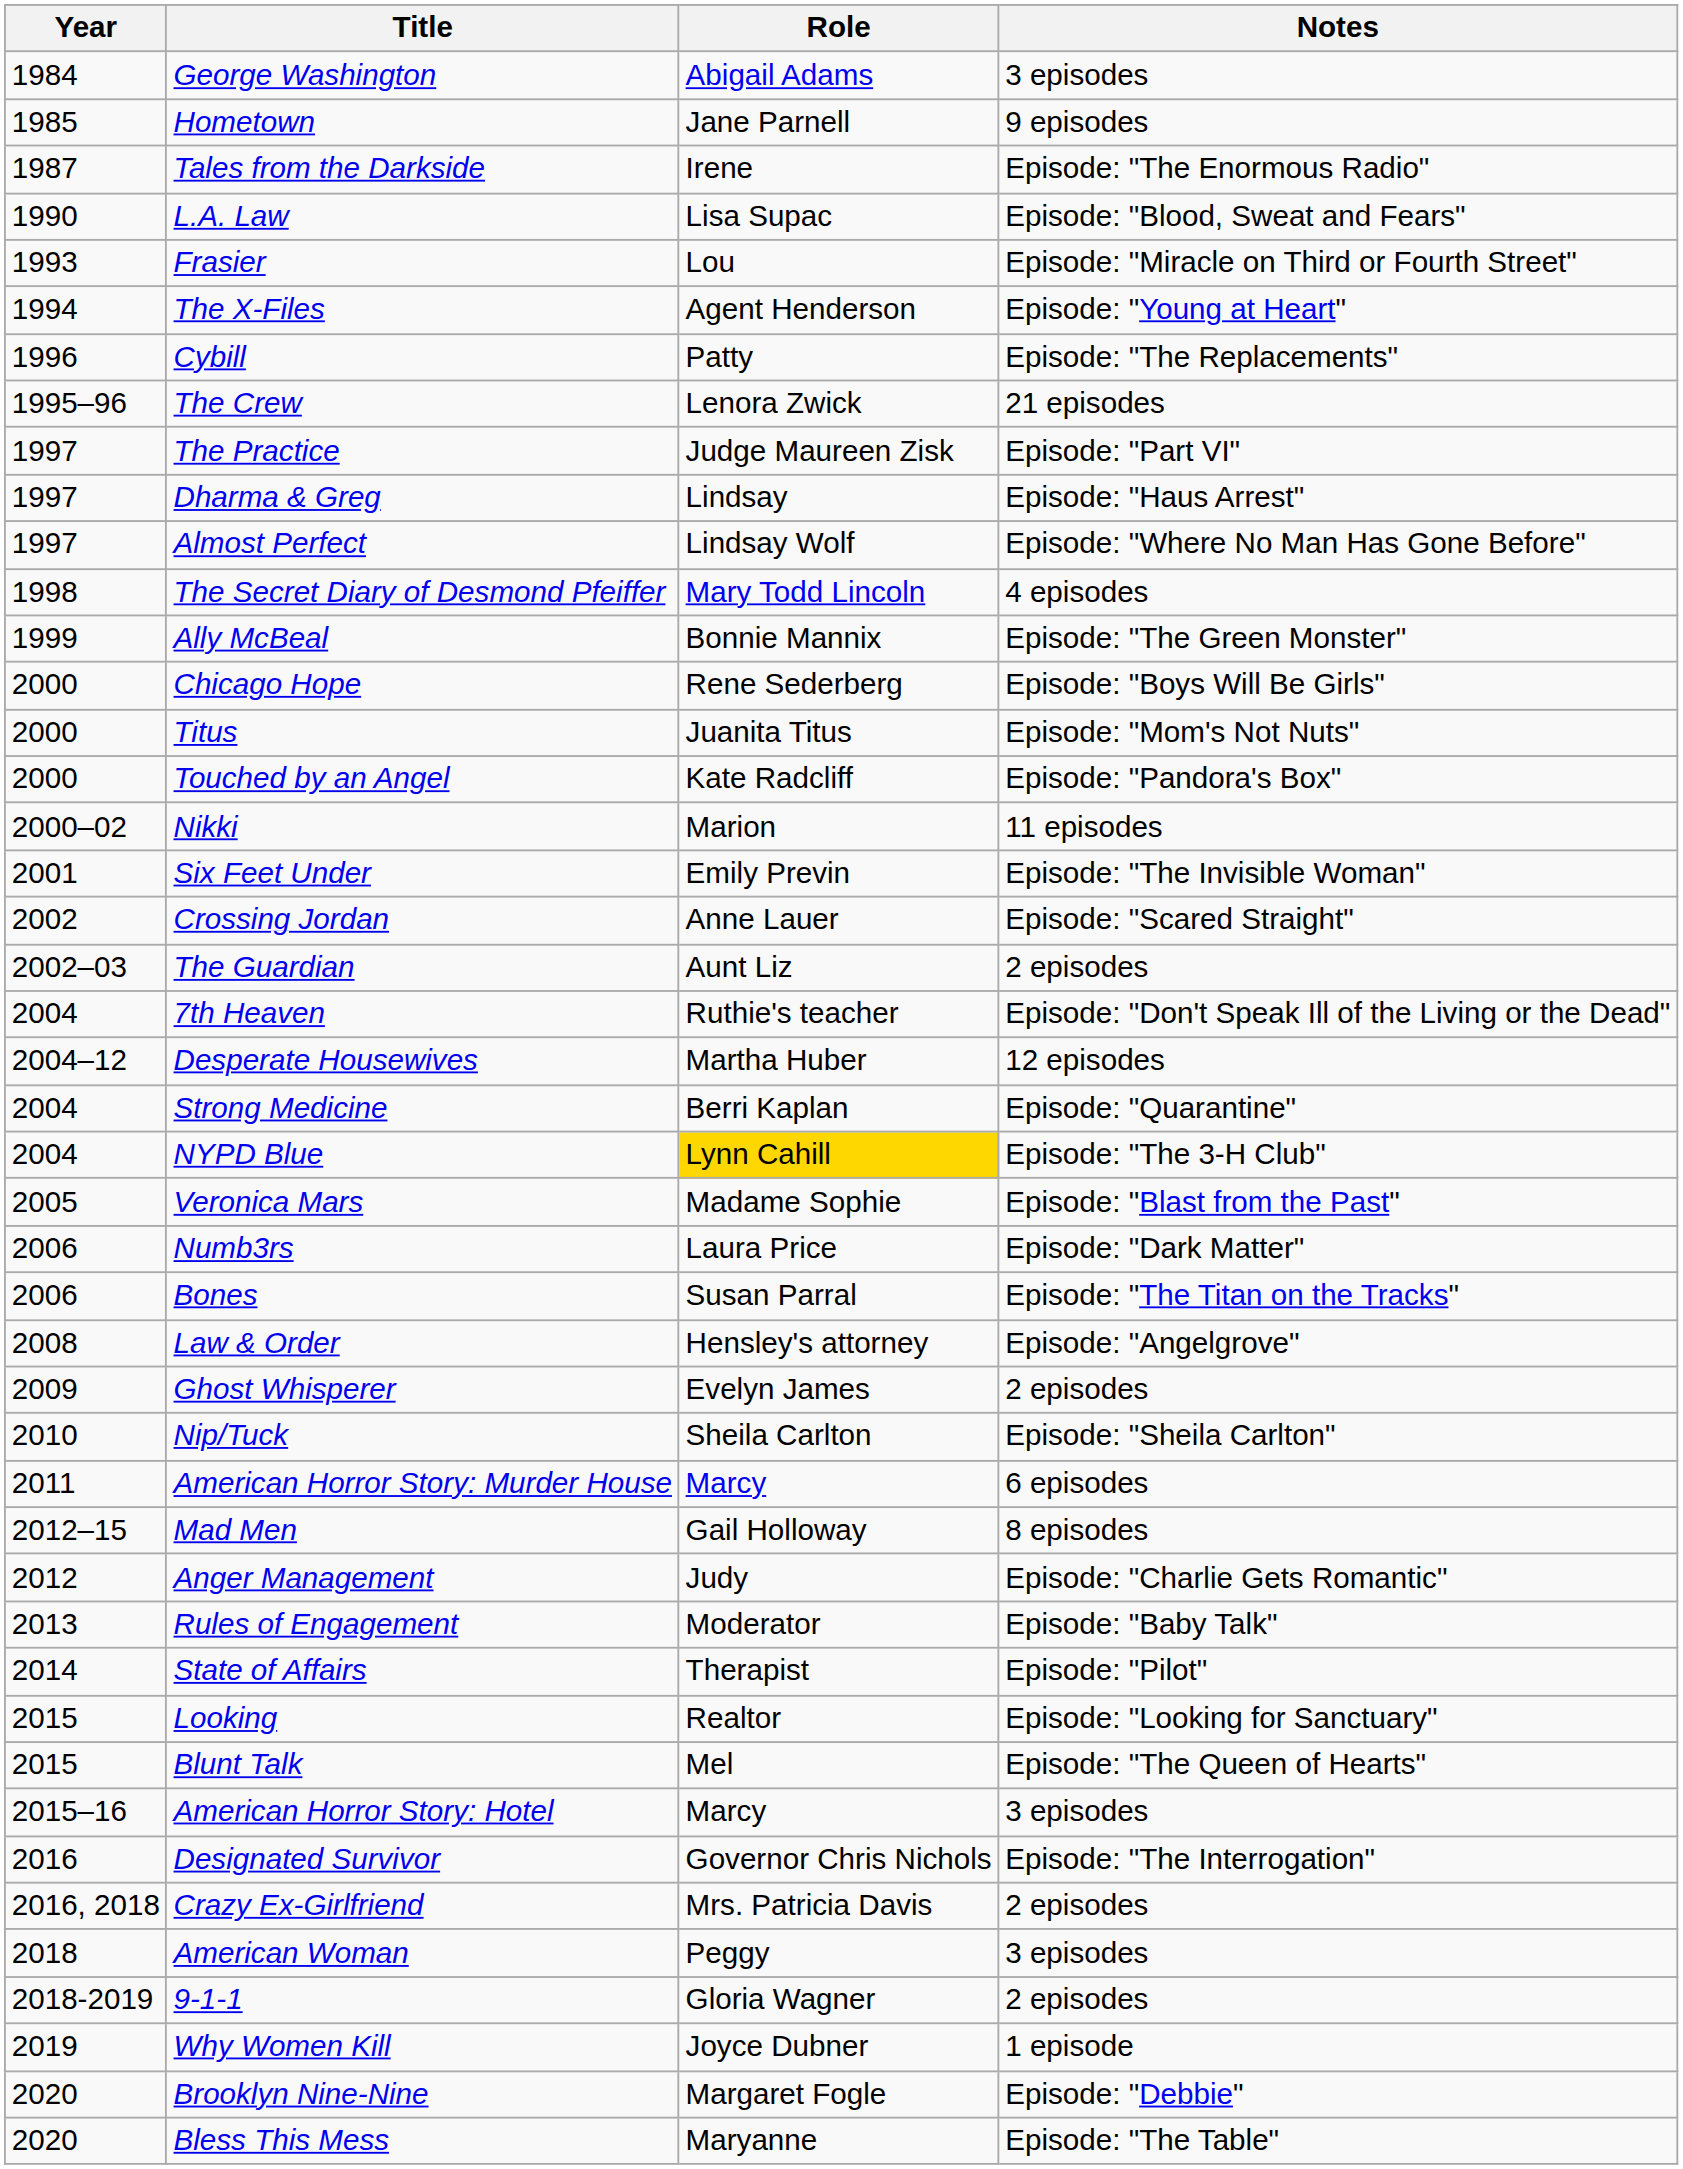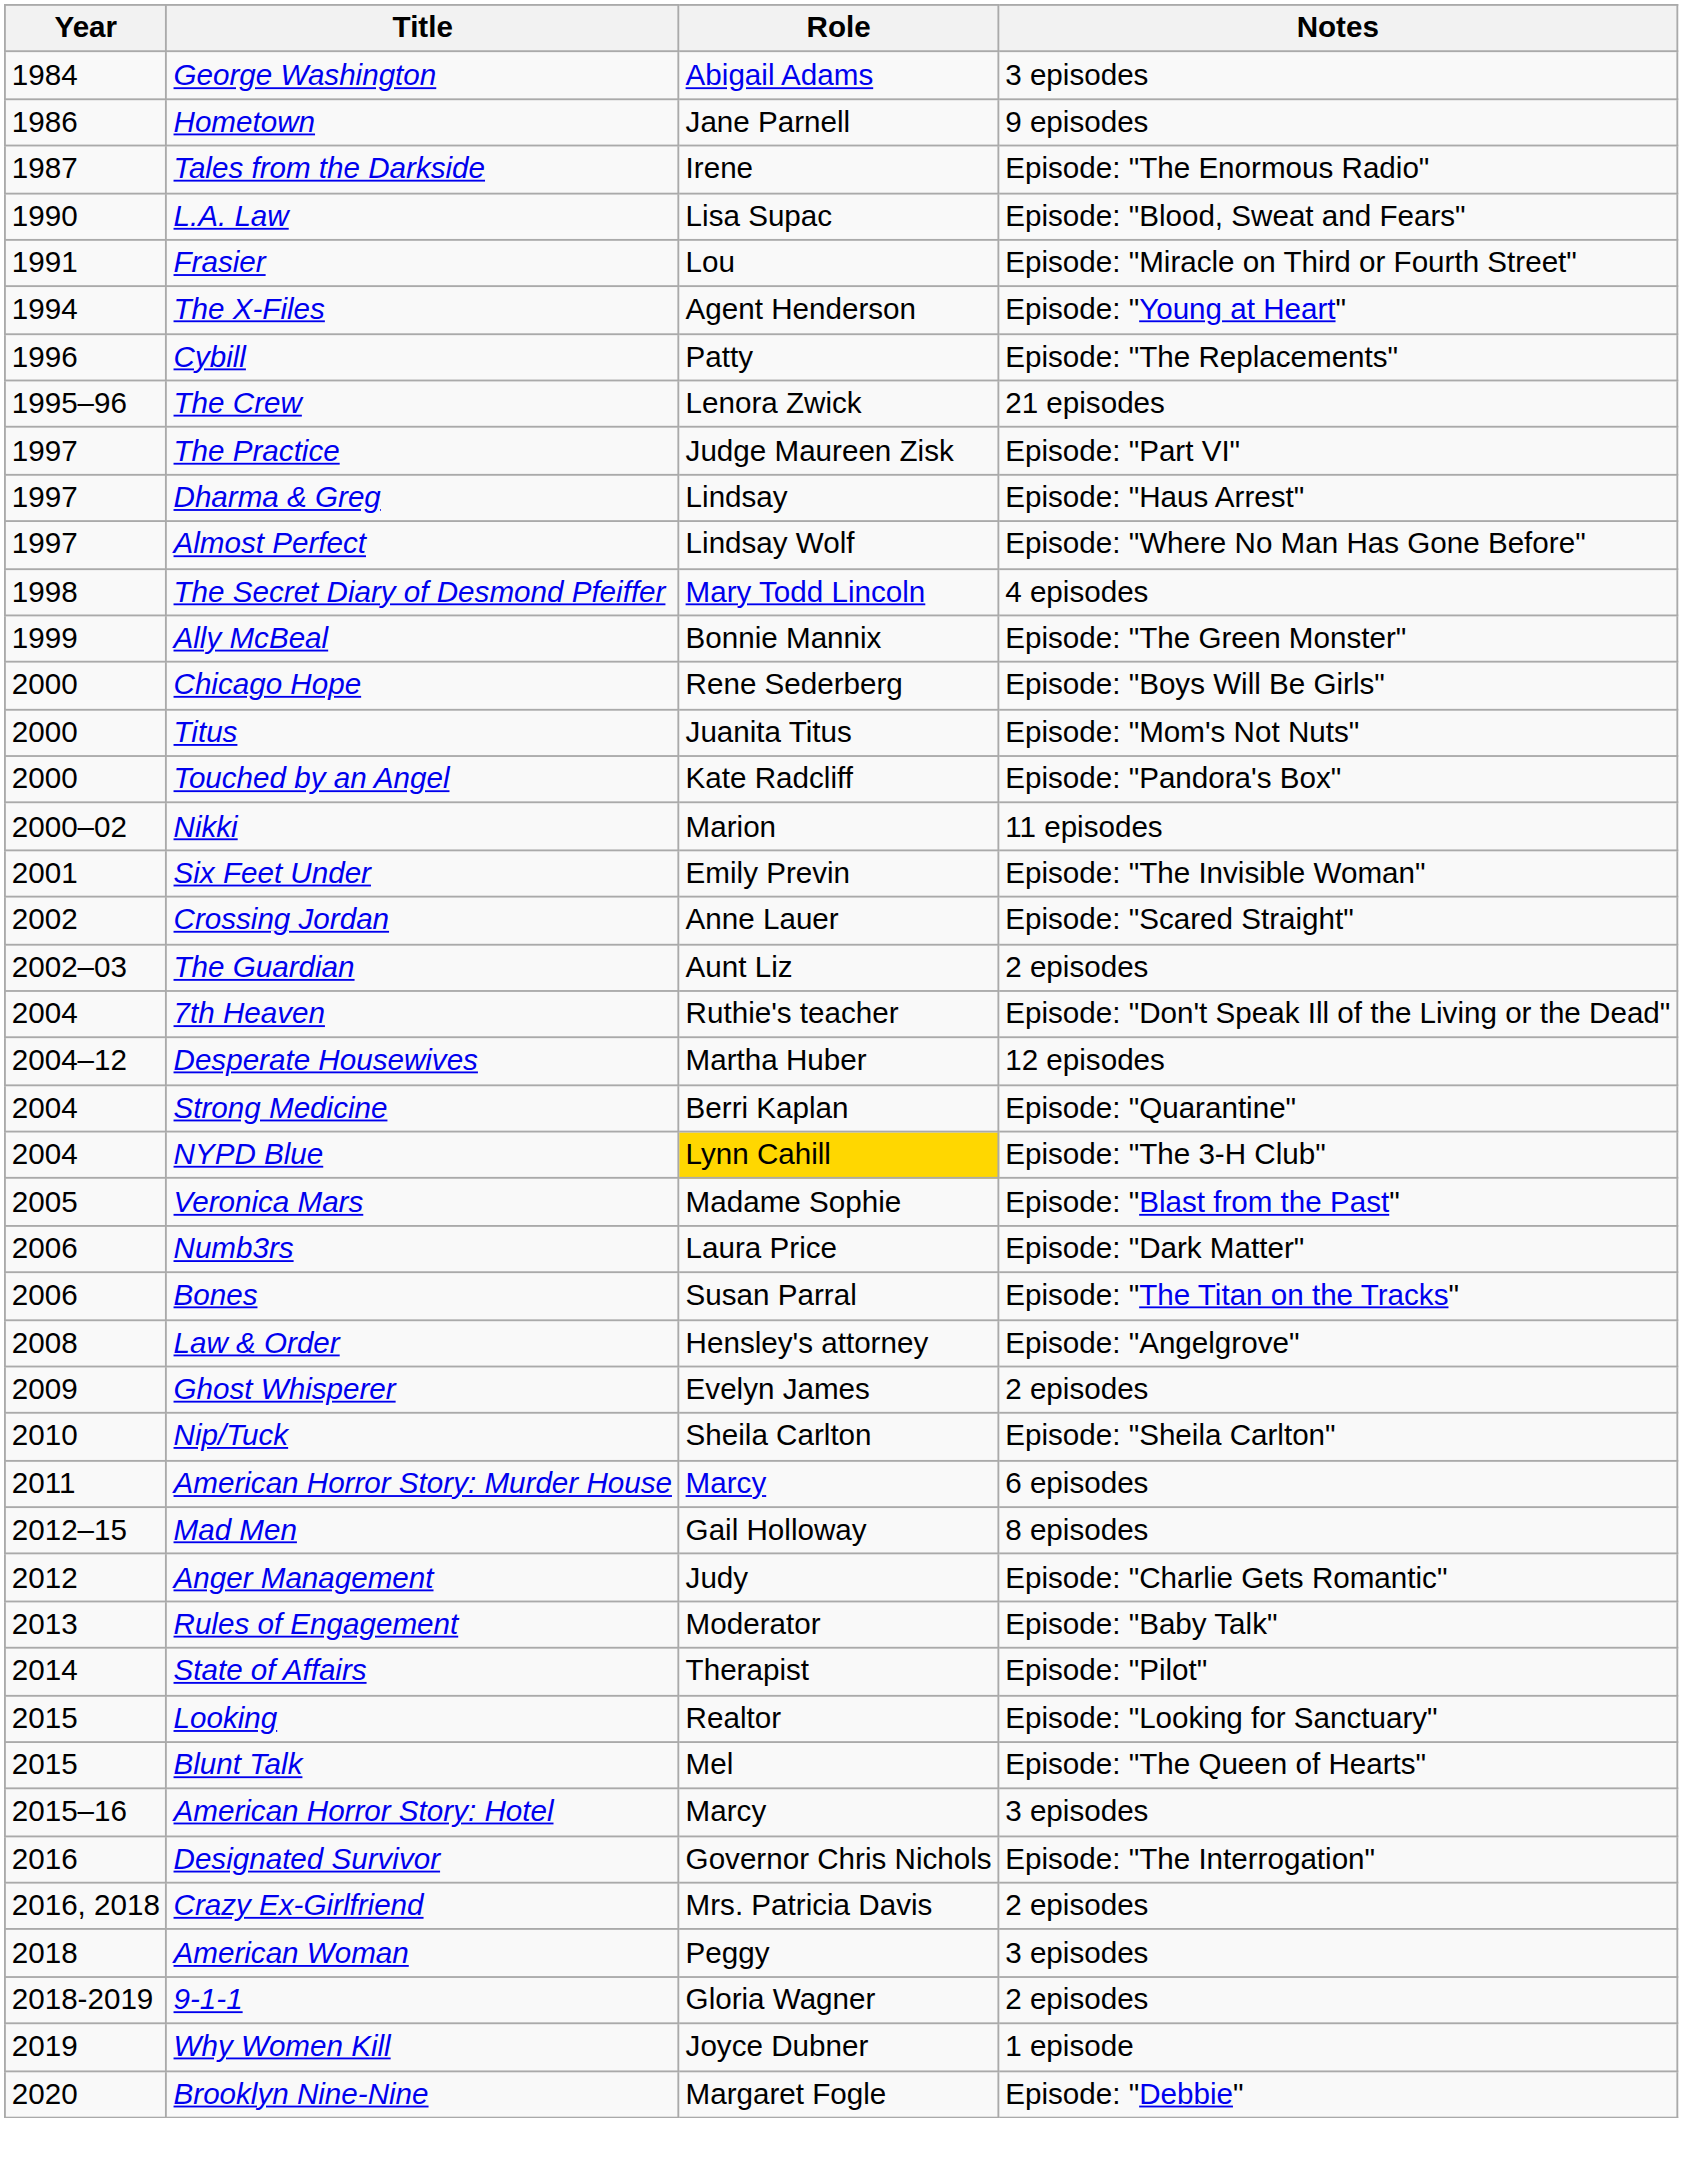Hometown | Year: 1985 -> 1986
Frasier | Year: 1993 -> 1991
- row: 2020 | Bless This Mess | Maryanne | Episode: "The Table"
